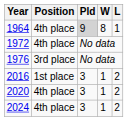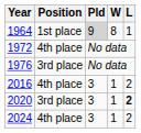1964 | Position: 4th place -> 1st place
2016 | Position: 1st place -> 4th place
2020 | Position: 4th place -> 3rd place
2020 | L: normal -> bold
